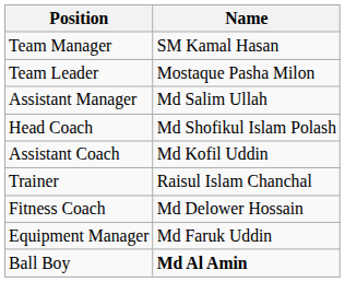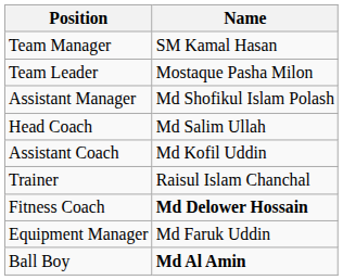Assistant Manager | Name: Md Salim Ullah -> Md Shofikul Islam Polash
Head Coach | Name: Md Shofikul Islam Polash -> Md Salim Ullah
Fitness Coach | Name: normal -> bold
